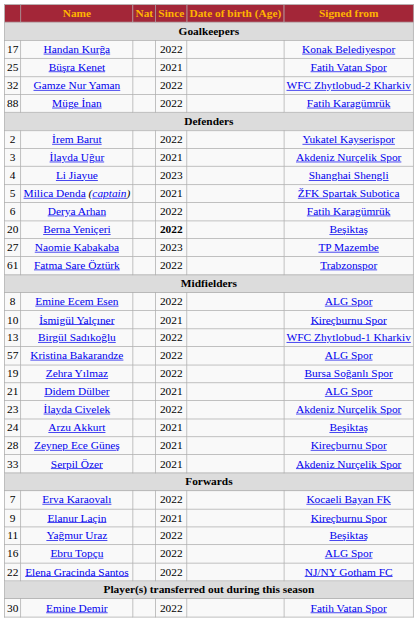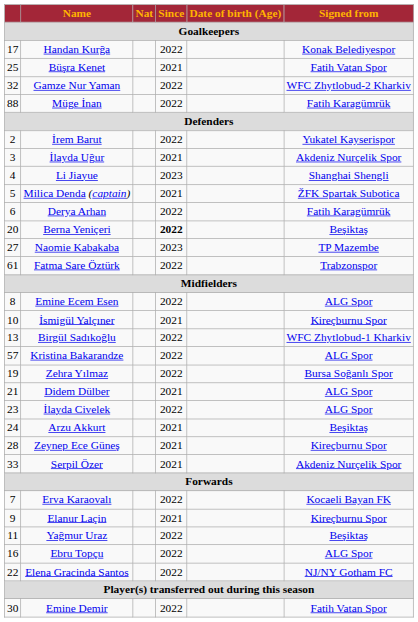İlayda Civelek | Signed from / Goalkeepers: Akdeniz Nurçelik Spor -> ALG Spor
